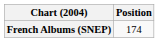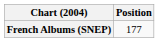French Albums (SNEP) | Position: 174 -> 177
